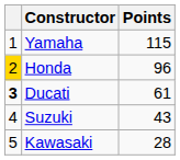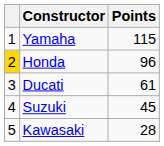Ducati | column 1: bold -> normal
Suzuki | Points: 43 -> 45
